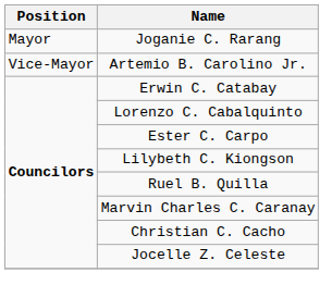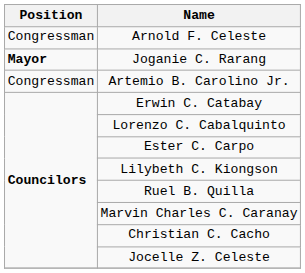+ row: Congressman | Arnold F. Celeste
Joganie C. Rarang | Position: normal -> bold
Artemio B. Carolino Jr. | Position: Vice-Mayor -> Congressman
